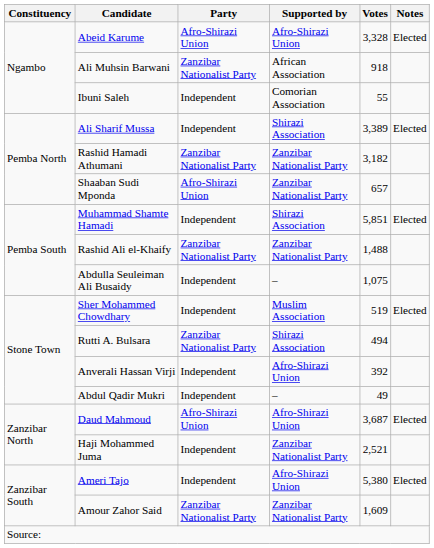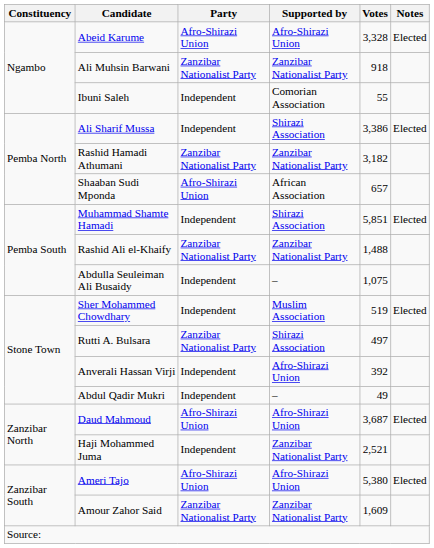Ali Muhsin Barwani | Supported by: African Association -> Zanzibar Nationalist Party
Ali Sharif Mussa | Votes: 3,389 -> 3,386
Shaaban Sudi Mponda | Supported by: Zanzibar Nationalist Party -> African Association
Rutti A. Bulsara | Votes: 494 -> 497
Ameri Tajo | Party: Independent -> Afro-Shirazi Union
